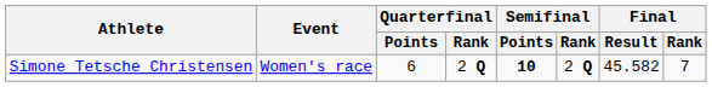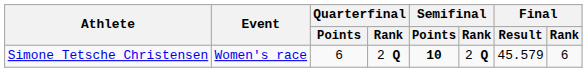Simone Tetsche Christensen | Final / Result: 45.582 -> 45.579
Simone Tetsche Christensen | Final / Rank: 7 -> 6
